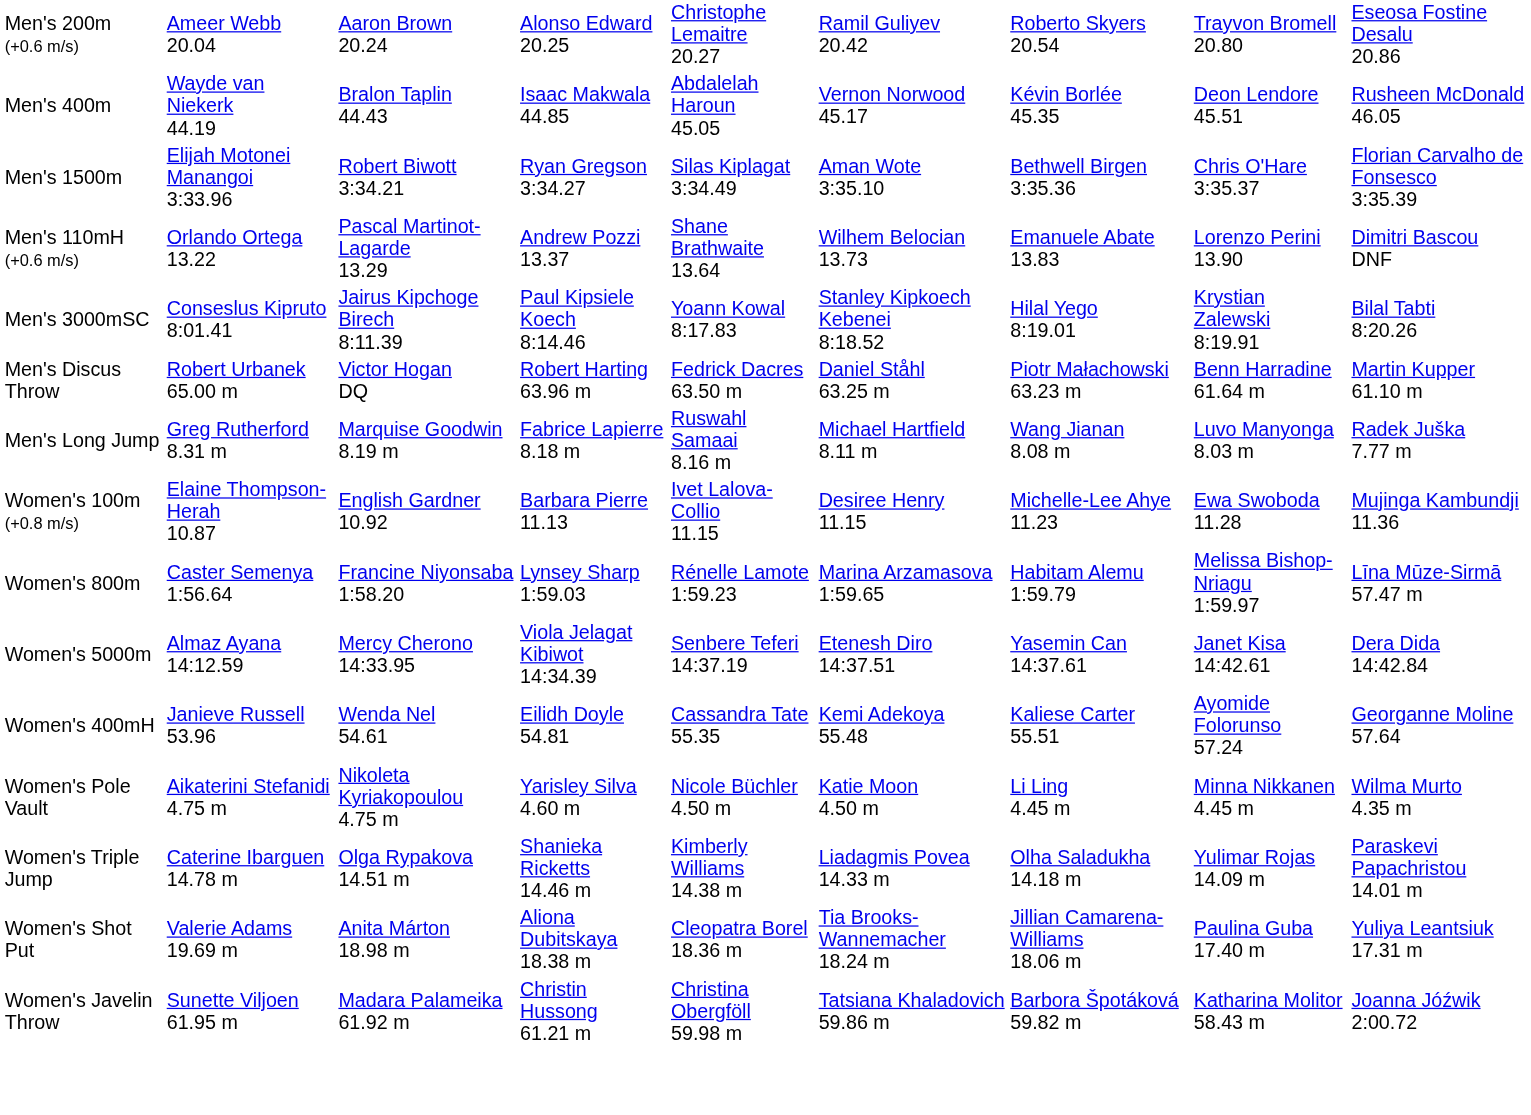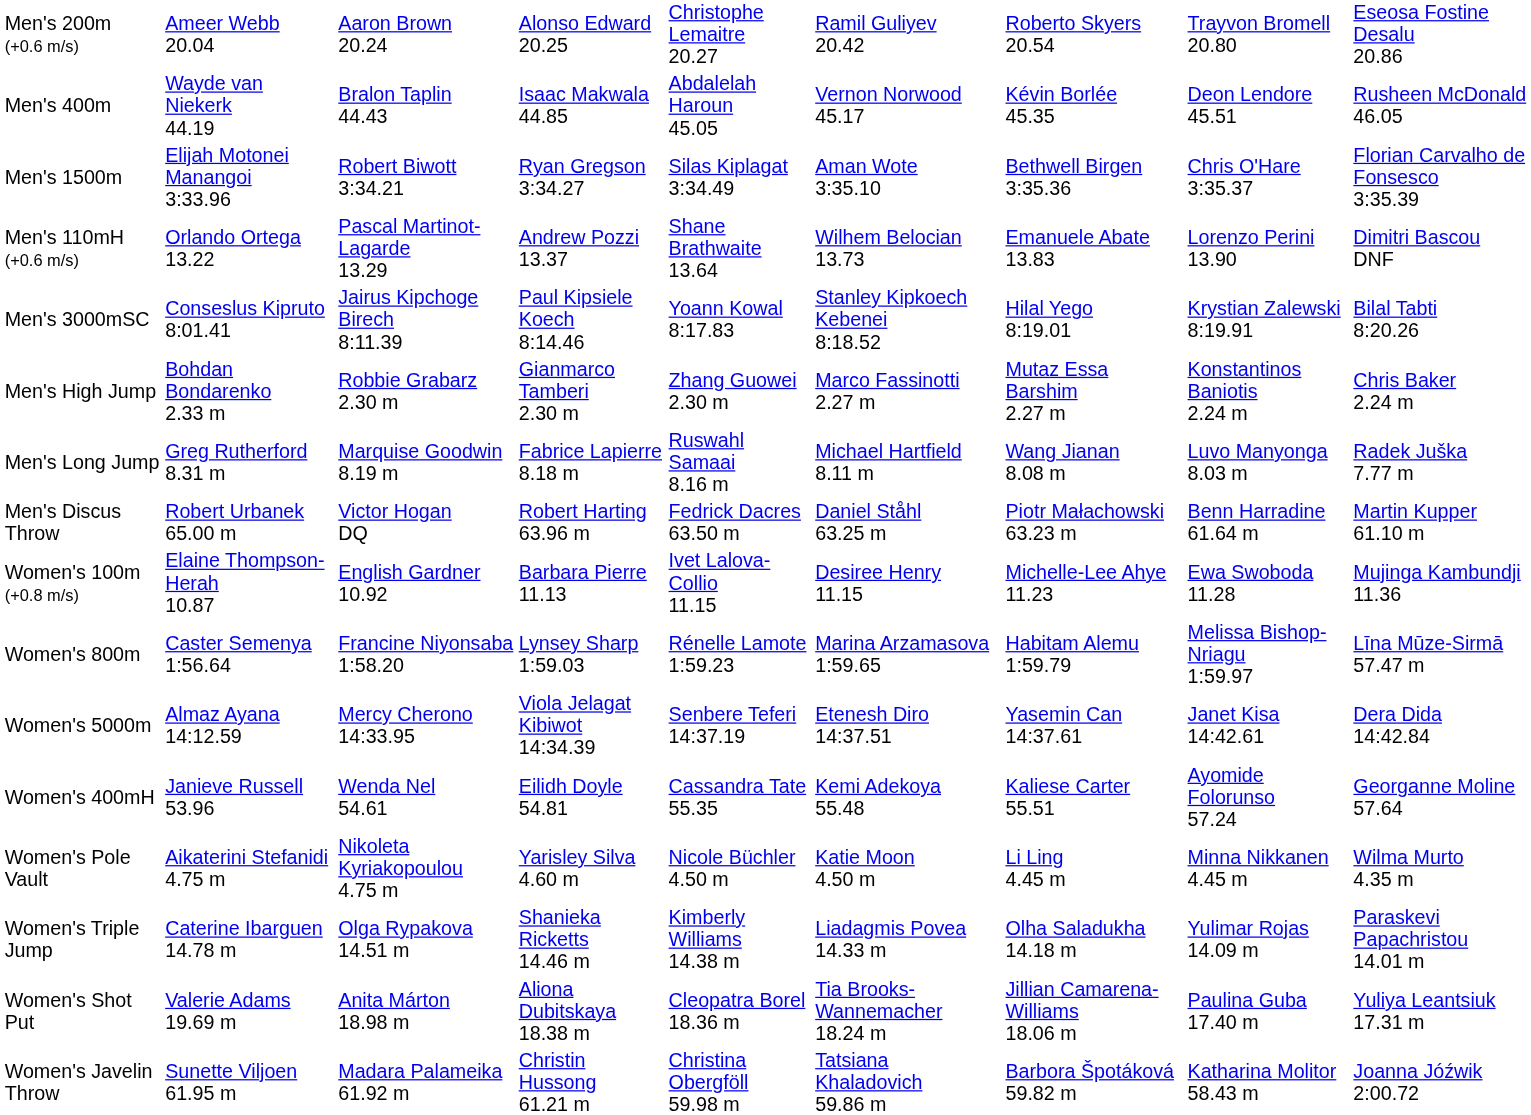+ row: Men's High Jump | Bohdan Bondarenko 2.33 m | Robbie Grabarz 2.30 m | Gianmarco Tamberi 2.30 m | Zhang Guowei 2.30 m | Marco Fassinotti 2.27 m | Mutaz Essa Barshim 2.27 m | Konstantinos Baniotis 2.24 m | Chris Baker 2.24 m
rows swapped: Men's Long Jump <-> Men's Discus Throw
